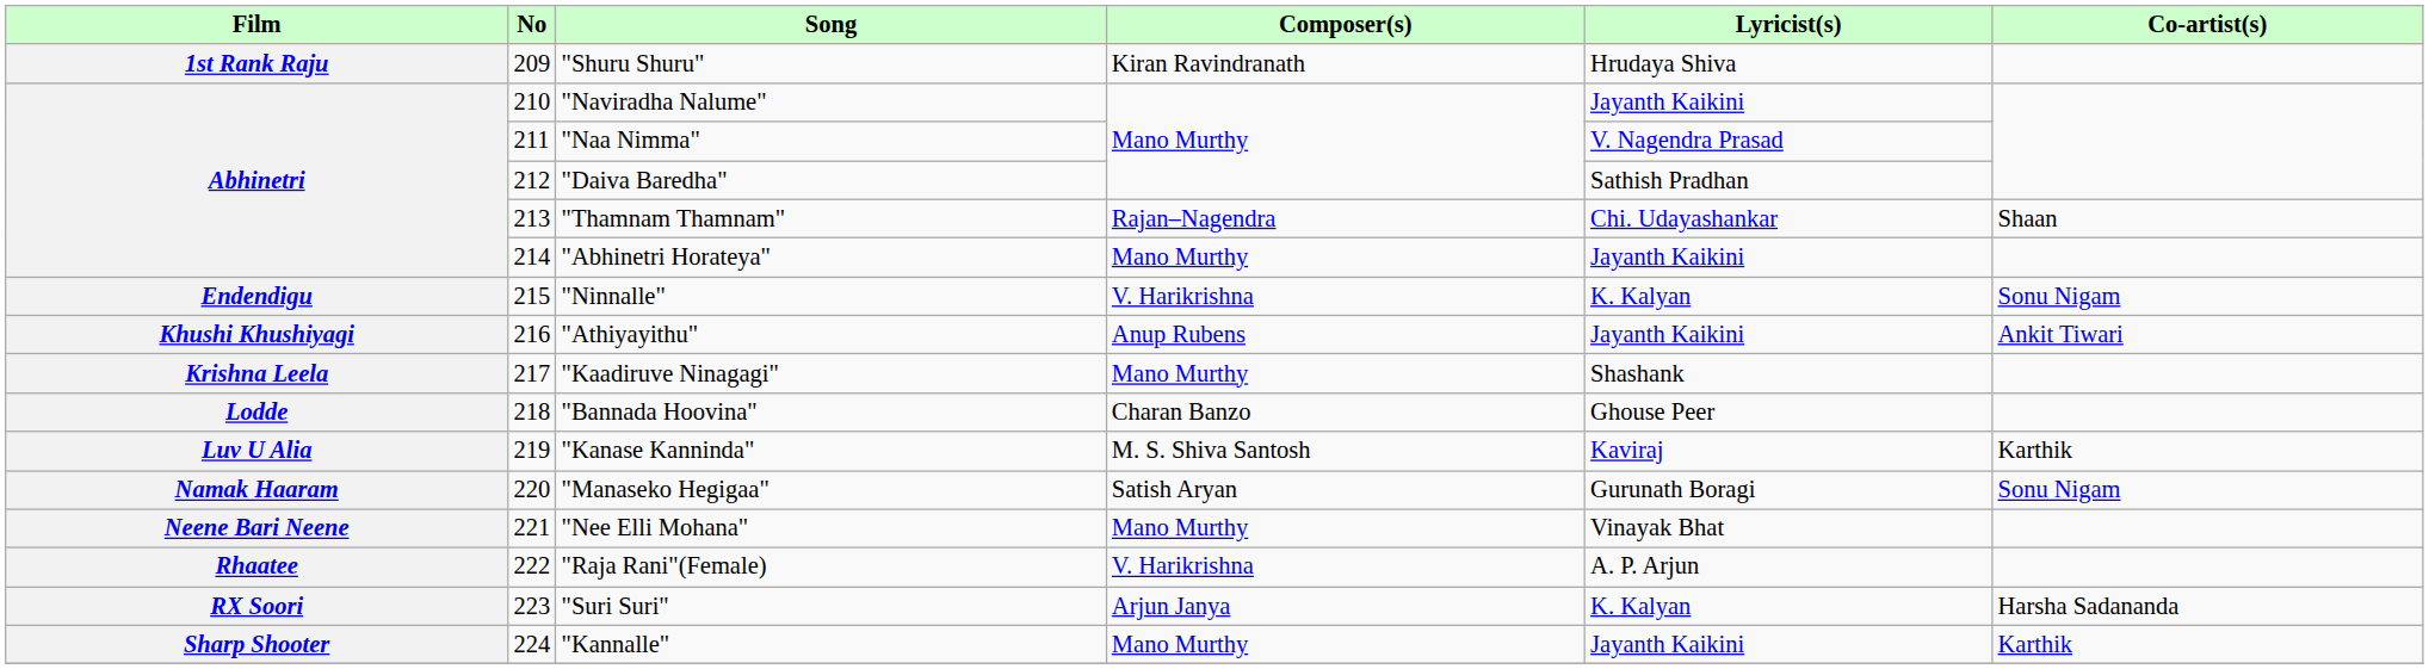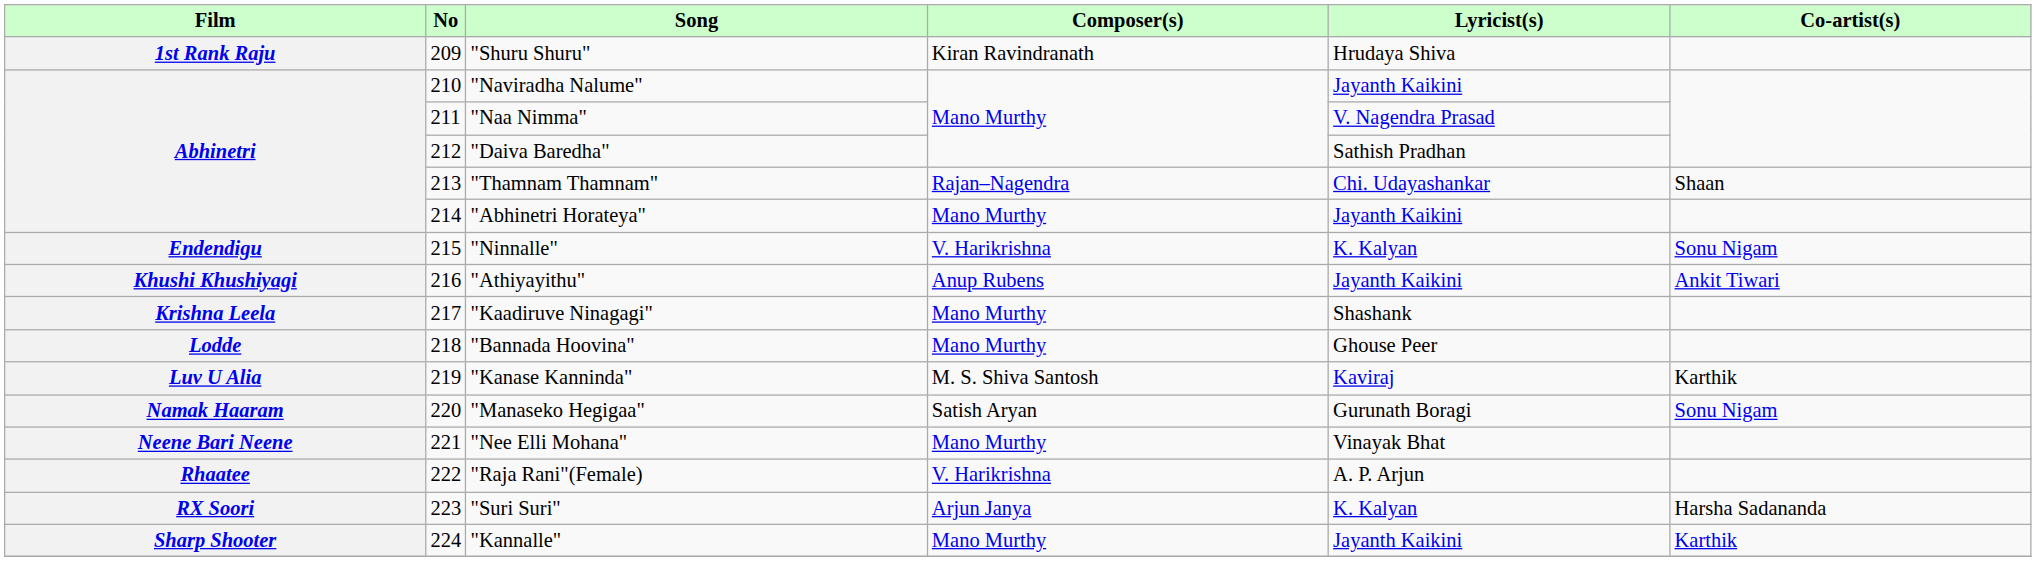"Bannada Hoovina" | Composer(s): Charan Banzo -> Mano Murthy
